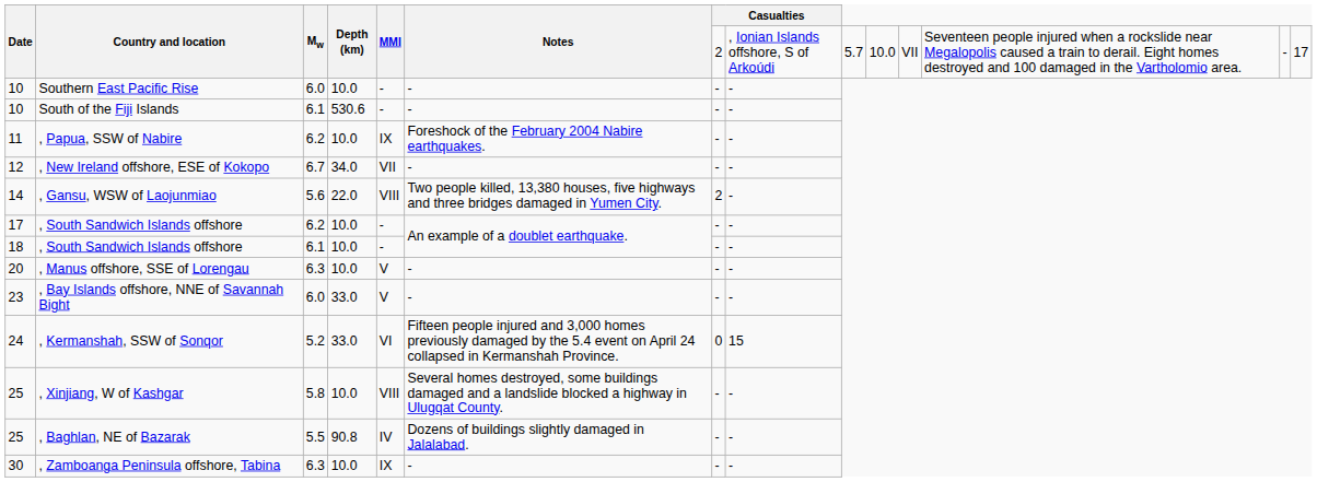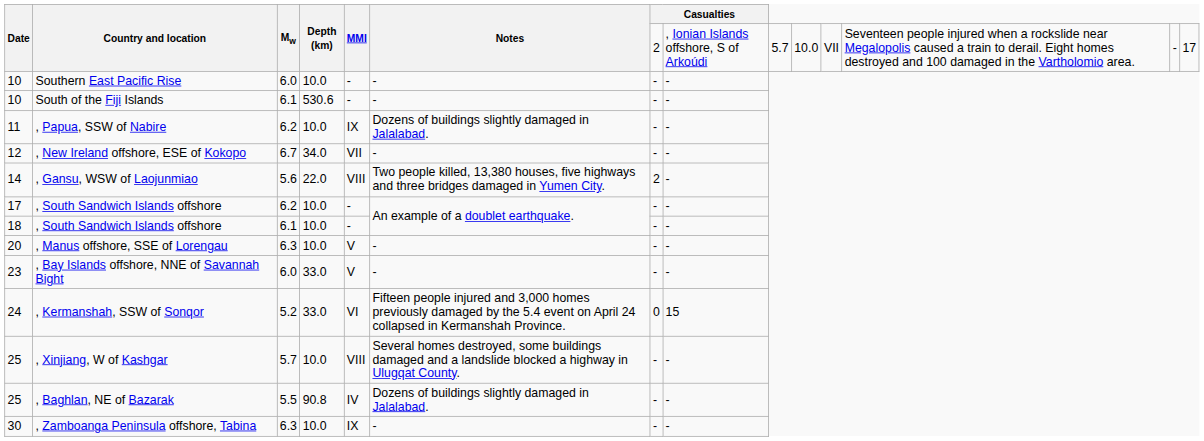, Papua, SSW of Nabire | Notes: Foreshock of the February 2004 Nabire earthquakes. -> Dozens of buildings slightly damaged in Jalalabad.
, Xinjiang, W of Kashgar | Mw: 5.8 -> 5.7
